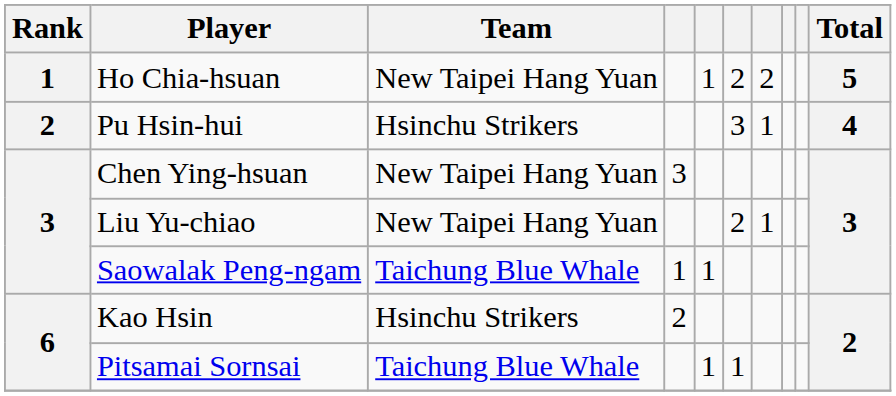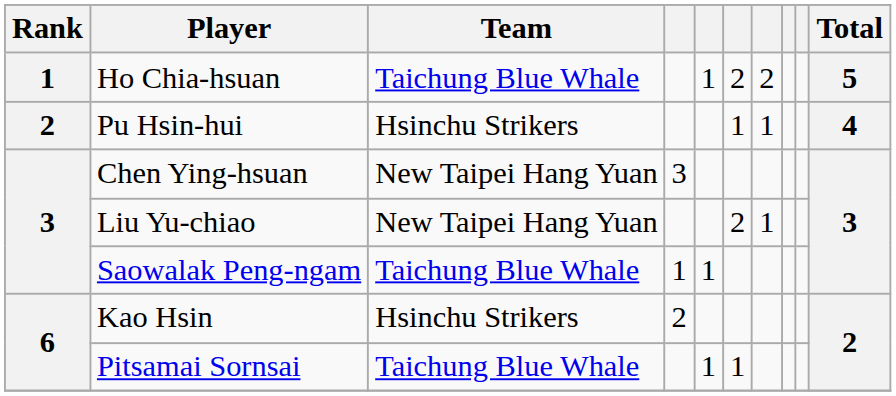Ho Chia-hsuan | Team: New Taipei Hang Yuan -> Taichung Blue Whale
Pu Hsin-hui | column 6: 3 -> 1
